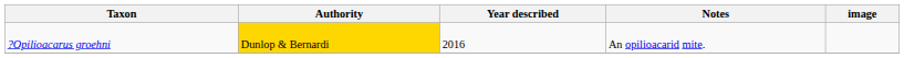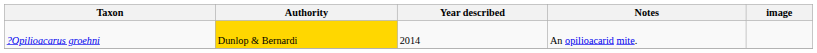?Opilioacarus groehni | Year described: 2016 -> 2014
